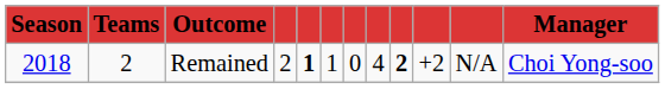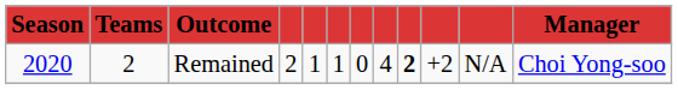Remained | Season: 2018 -> 2020
Remained | column 5: bold -> normal
